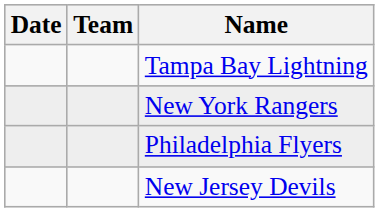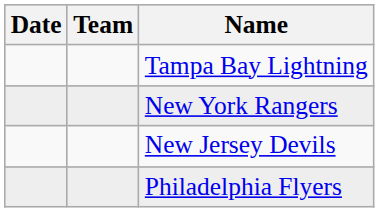rows swapped: New Jersey Devils <-> Philadelphia Flyers
